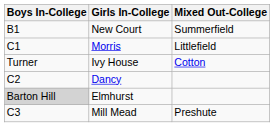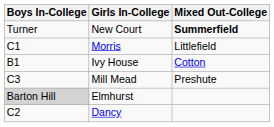New Court | Boys In-College: B1 -> Turner
New Court | Mixed Out-College: normal -> bold
Ivy House | Boys In-College: Turner -> B1
rows swapped: Mill Mead <-> Dancy
